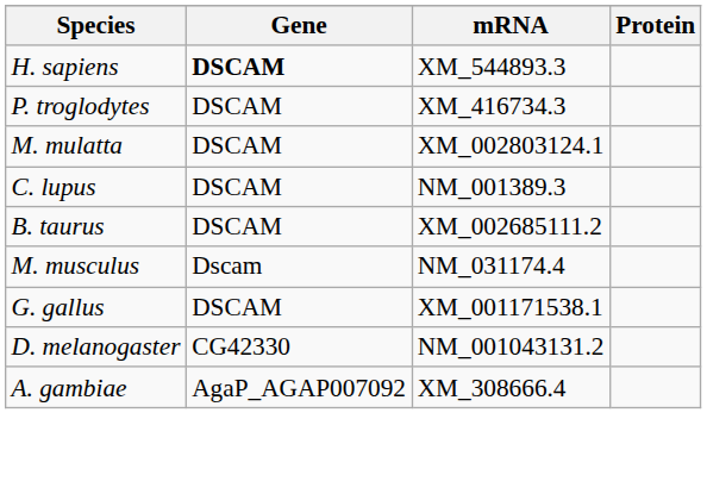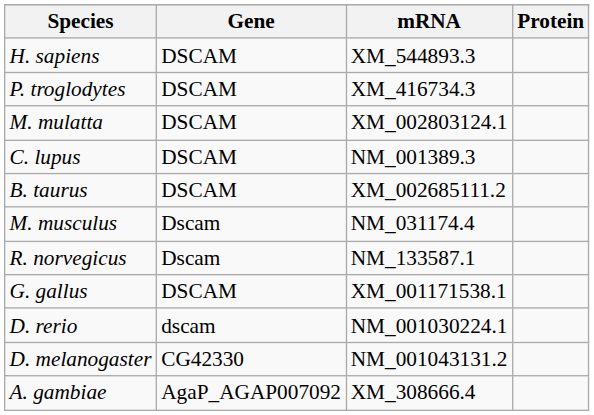H. sapiens | Gene: bold -> normal
+ row: R. norvegicus | Dscam | NM_133587.1
+ row: D. rerio | dscam | NM_001030224.1
